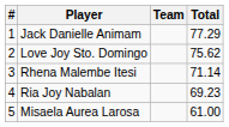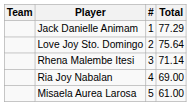columns swapped: # <-> Team
Love Joy Sto. Domingo | Total: 75.62 -> 75.64
Ria Joy Nabalan | Total: 69.23 -> 69.00
